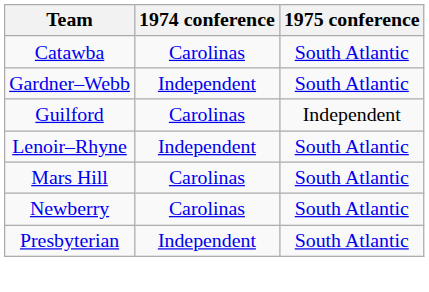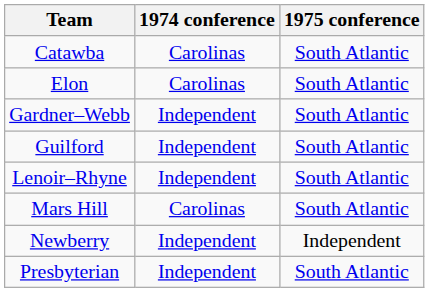+ row: Elon | Carolinas | South Atlantic
Guilford | 1974 conference: Carolinas -> Independent
Guilford | 1975 conference: Independent -> South Atlantic
Newberry | 1974 conference: Carolinas -> Independent
Newberry | 1975 conference: South Atlantic -> Independent
